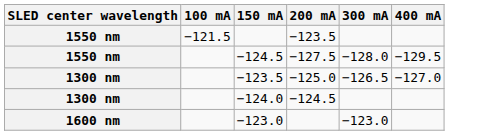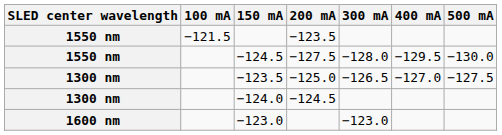+ column: 500 mA | −130.0 | −127.5
